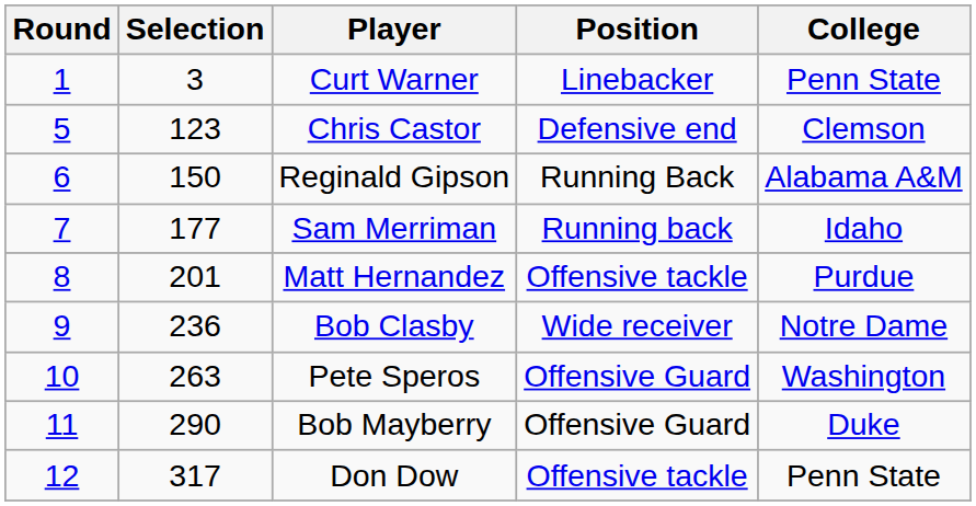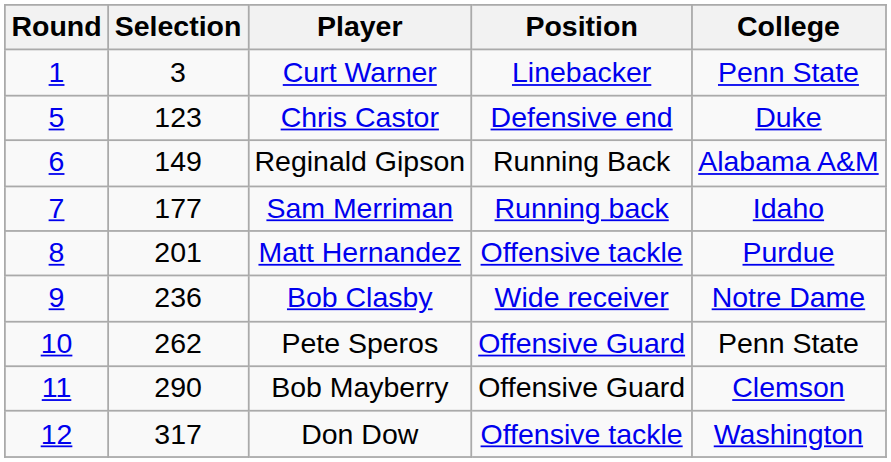Chris Castor | College: Clemson -> Duke
Reginald Gipson | Selection: 150 -> 149
Pete Speros | Selection: 263 -> 262
Pete Speros | College: Washington -> Penn State
Bob Mayberry | College: Duke -> Clemson
Don Dow | College: Penn State -> Washington
